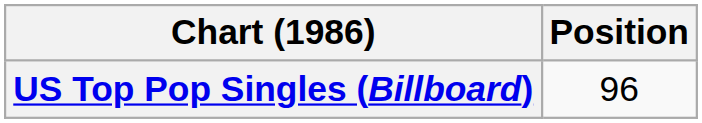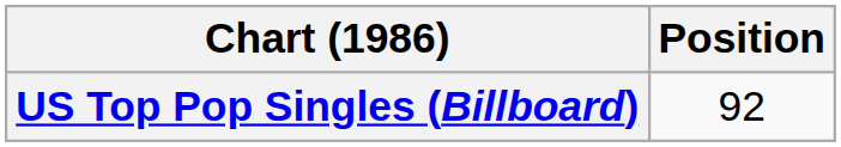US Top Pop Singles (Billboard) | Position: 96 -> 92
